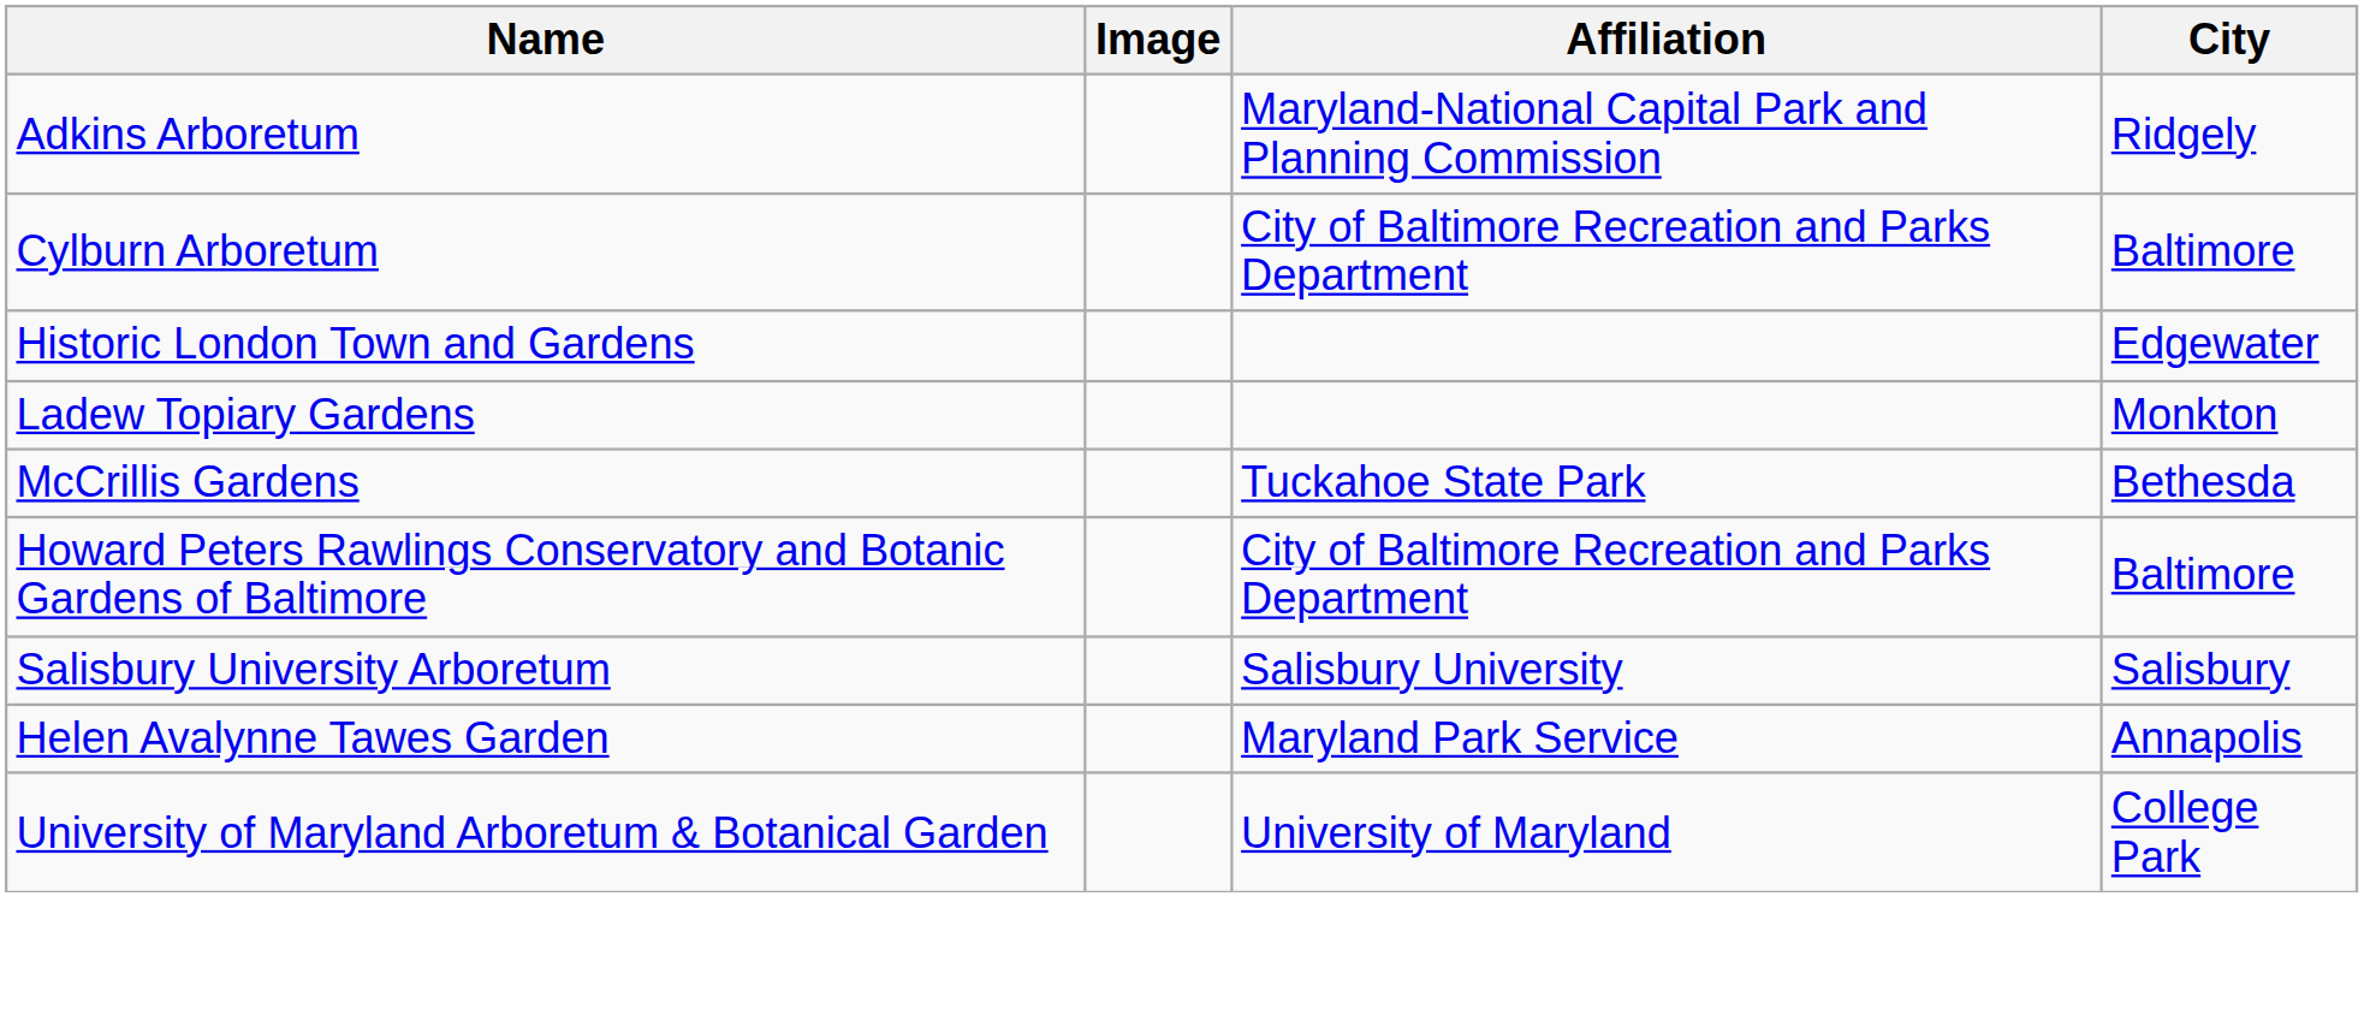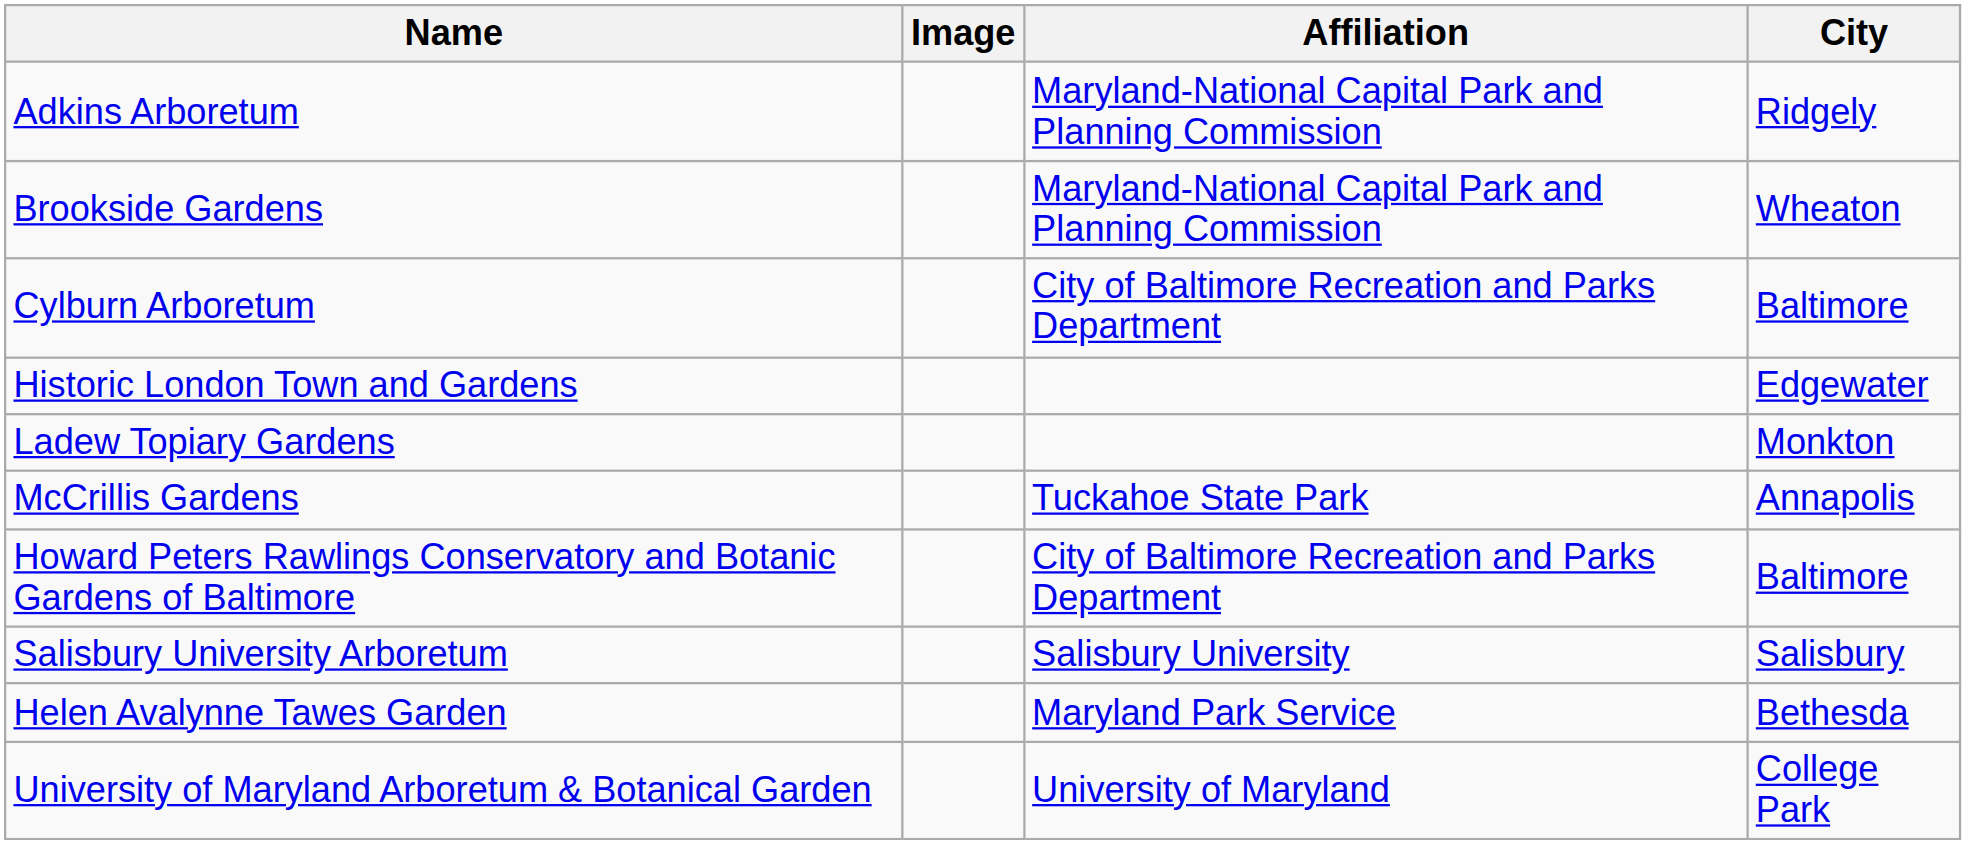+ row: Brookside Gardens | Maryland-National Capital Park and Planning Commission | Wheaton
McCrillis Gardens | City: Bethesda -> Annapolis
Helen Avalynne Tawes Garden | City: Annapolis -> Bethesda
